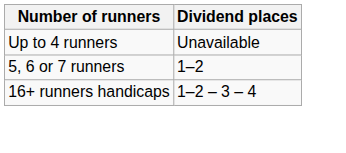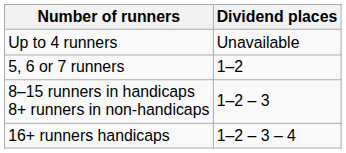+ row: 8–15 runners in handicaps 8+ runners in non-handicaps | 1–2 – 3
